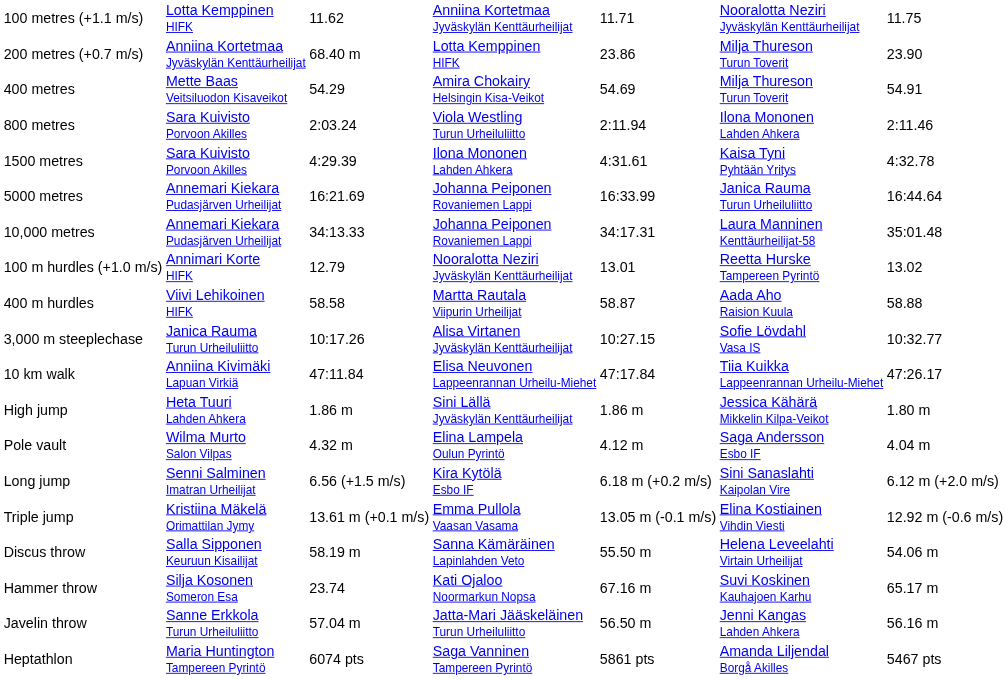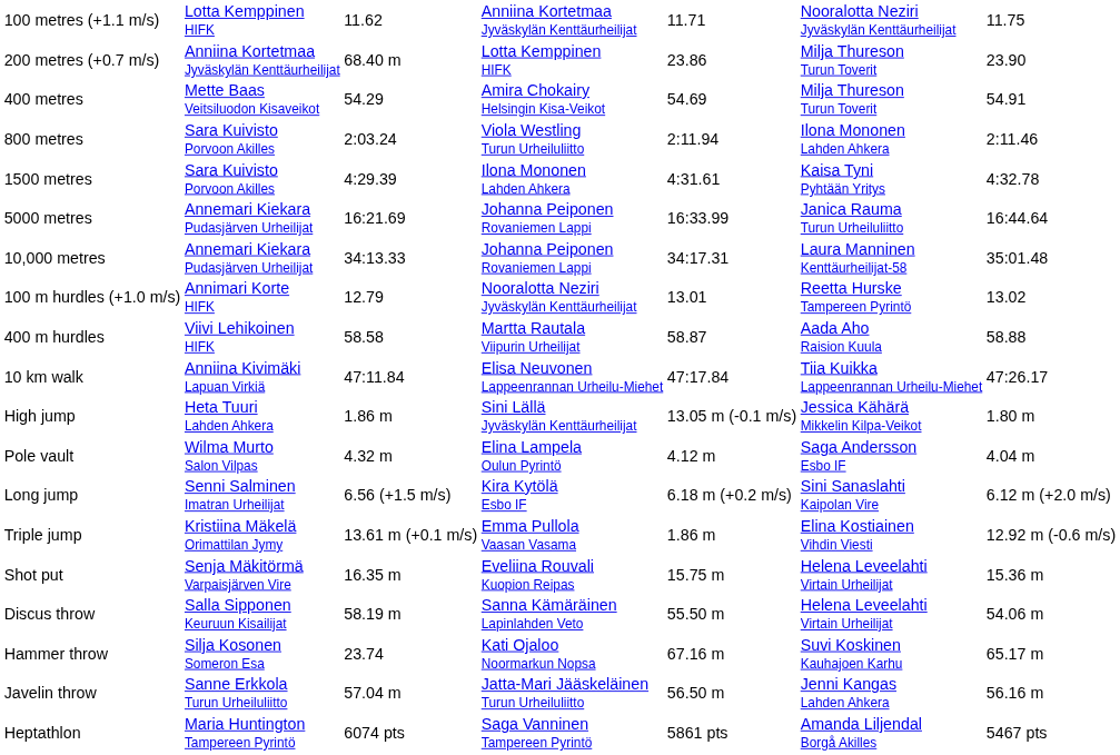- row: 3,000 m steeplechase | Janica Rauma Turun Urheiluliitto | 10:17.26 | Alisa Virtanen Jyväskylän Kenttäurheilijat | 10:27.15 | Sofie Lövdahl Vasa IS | 10:32.77
High jump | column 5: 1.86 m -> 13.05 m (-0.1 m/s)
Triple jump | column 5: 13.05 m (-0.1 m/s) -> 1.86 m
+ row: Shot put | Senja Mäkitörmä Varpaisjärven Vire | 16.35 m | Eveliina Rouvali Kuopion Reipas | 15.75 m | Helena Leveelahti Virtain Urheilijat | 15.36 m
